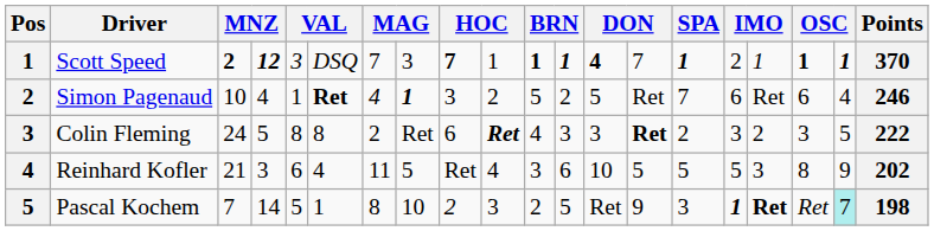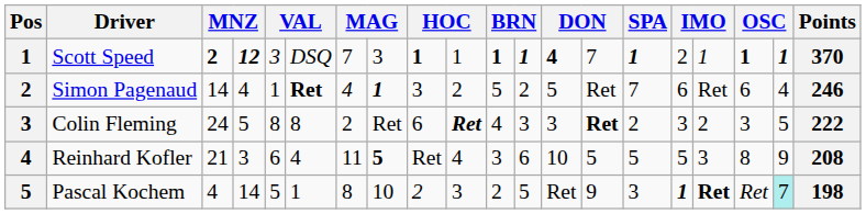Scott Speed | column 9: 7 -> 1
Simon Pagenaud | column 3: 10 -> 14
Reinhard Kofler | column 8: normal -> bold
Reinhard Kofler | Points: 202 -> 208
Pascal Kochem | column 3: 7 -> 4
